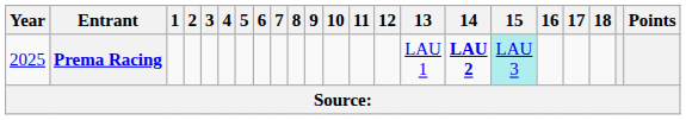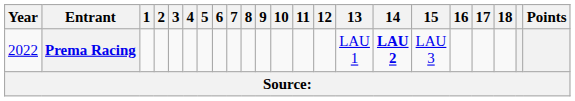Prema Racing | Year: 2025 -> 2022
Prema Racing | 15: paleturquoise background -> no background
